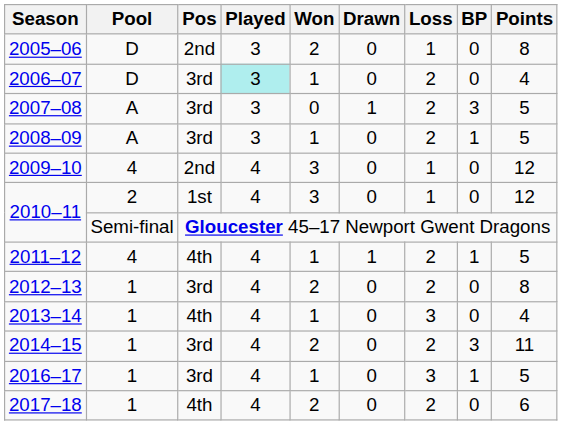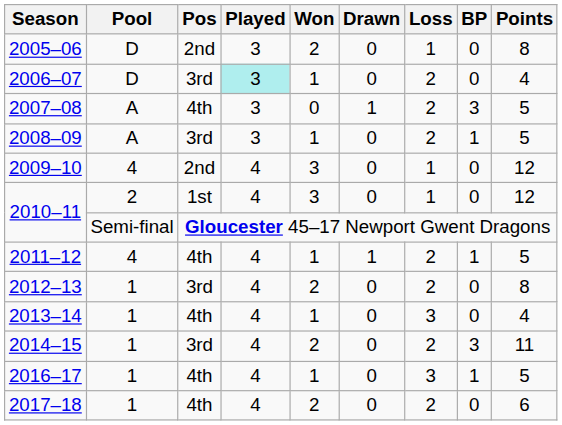2007–08 | Pos: 3rd -> 4th
2016–17 | Pos: 3rd -> 4th
